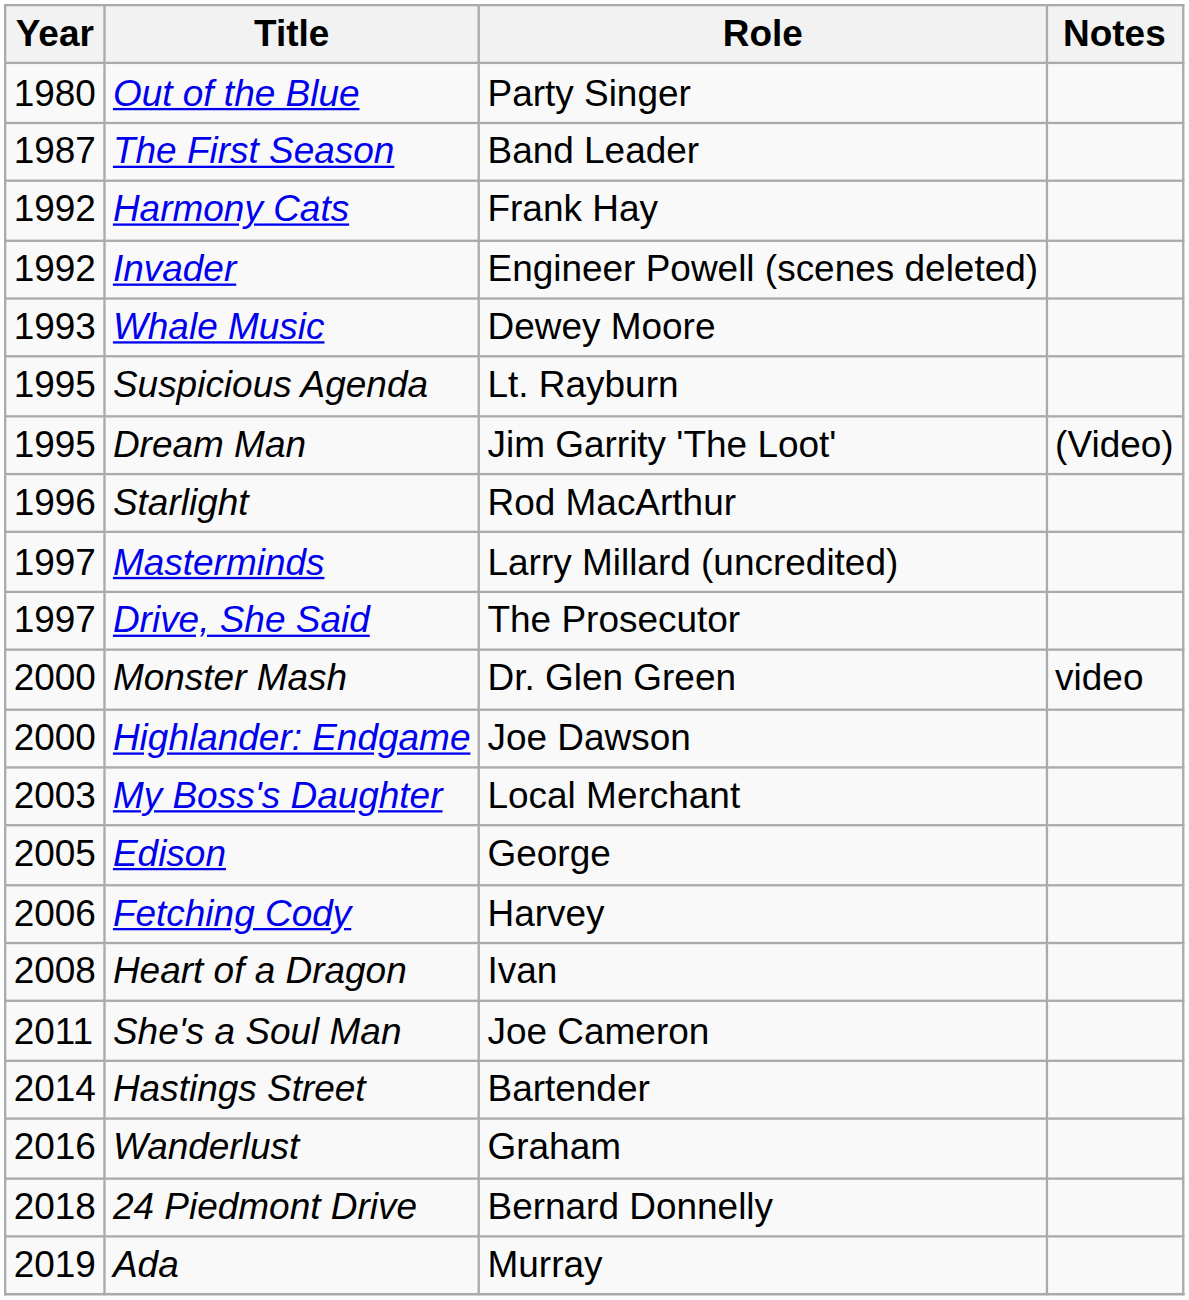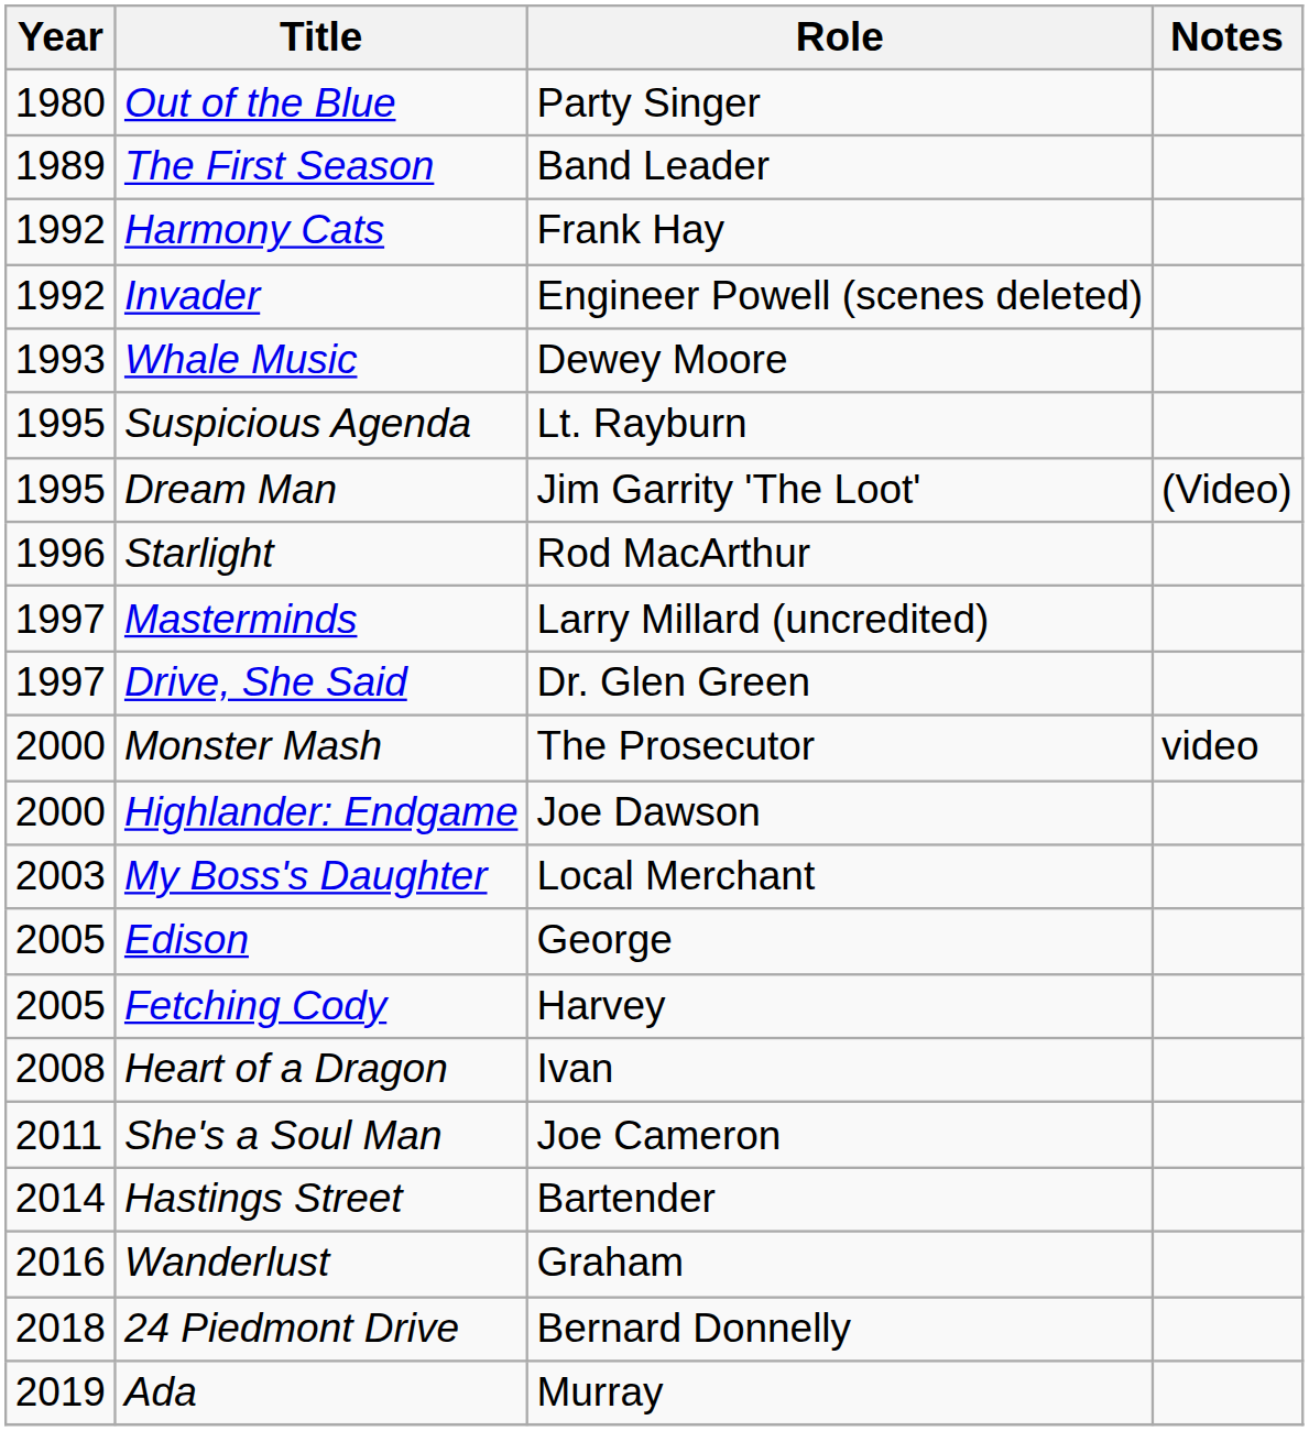The First Season | Year: 1987 -> 1989
Drive, She Said | Role: The Prosecutor -> Dr. Glen Green
Monster Mash | Role: Dr. Glen Green -> The Prosecutor
Fetching Cody | Year: 2006 -> 2005
